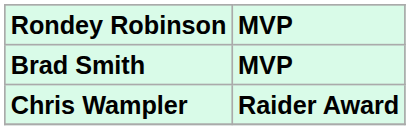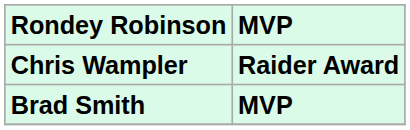rows swapped: Brad Smith <-> Chris Wampler
